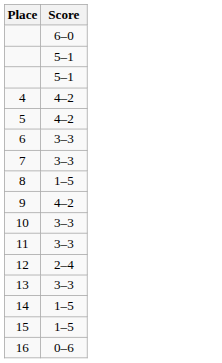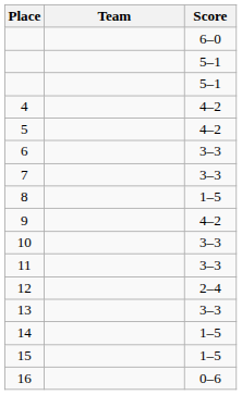+ column: Team
